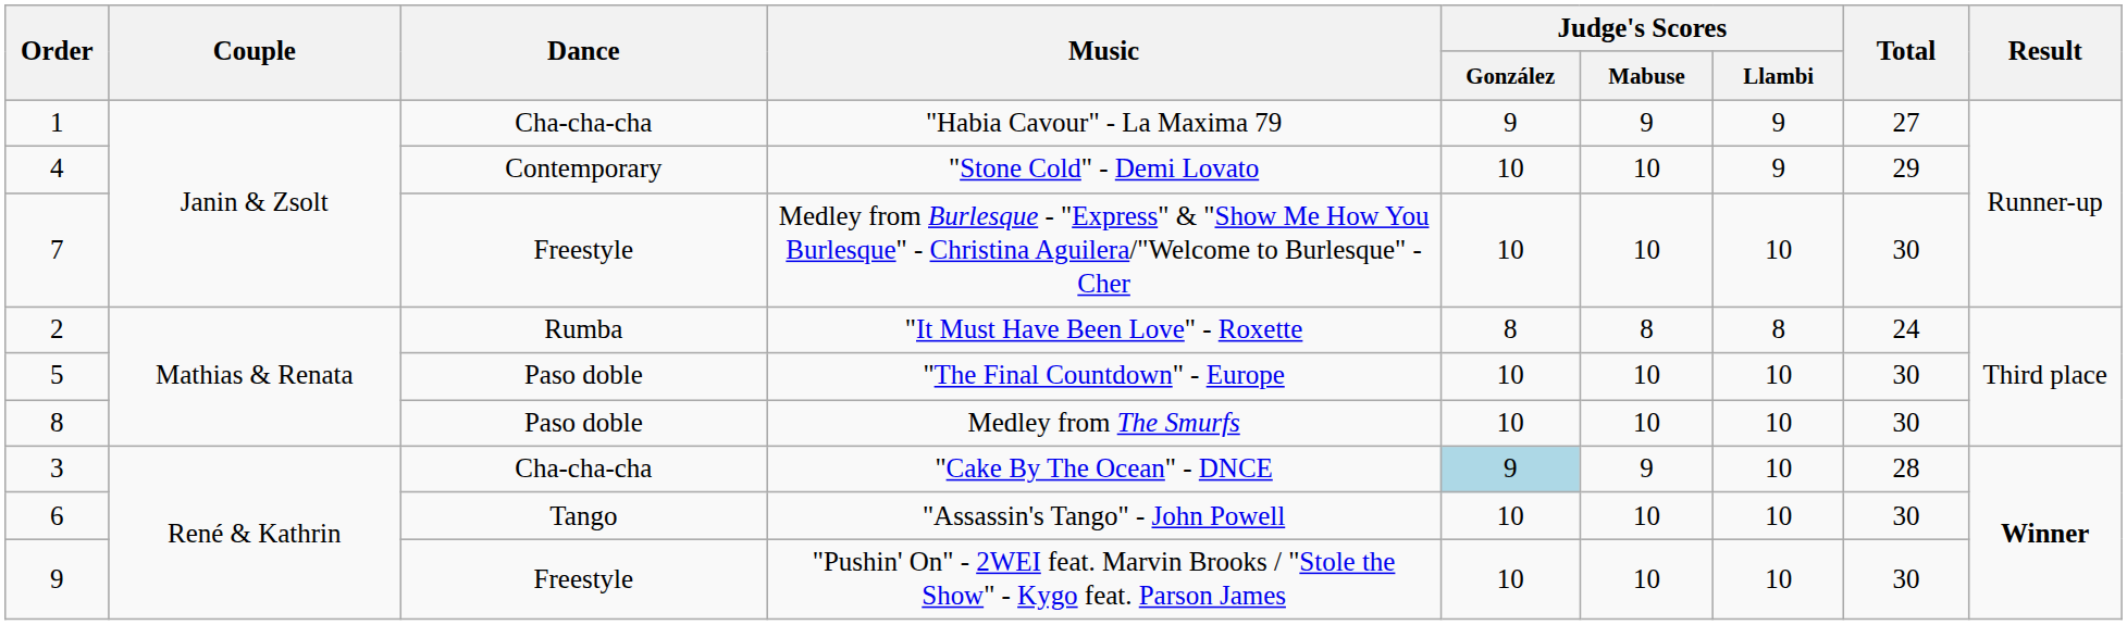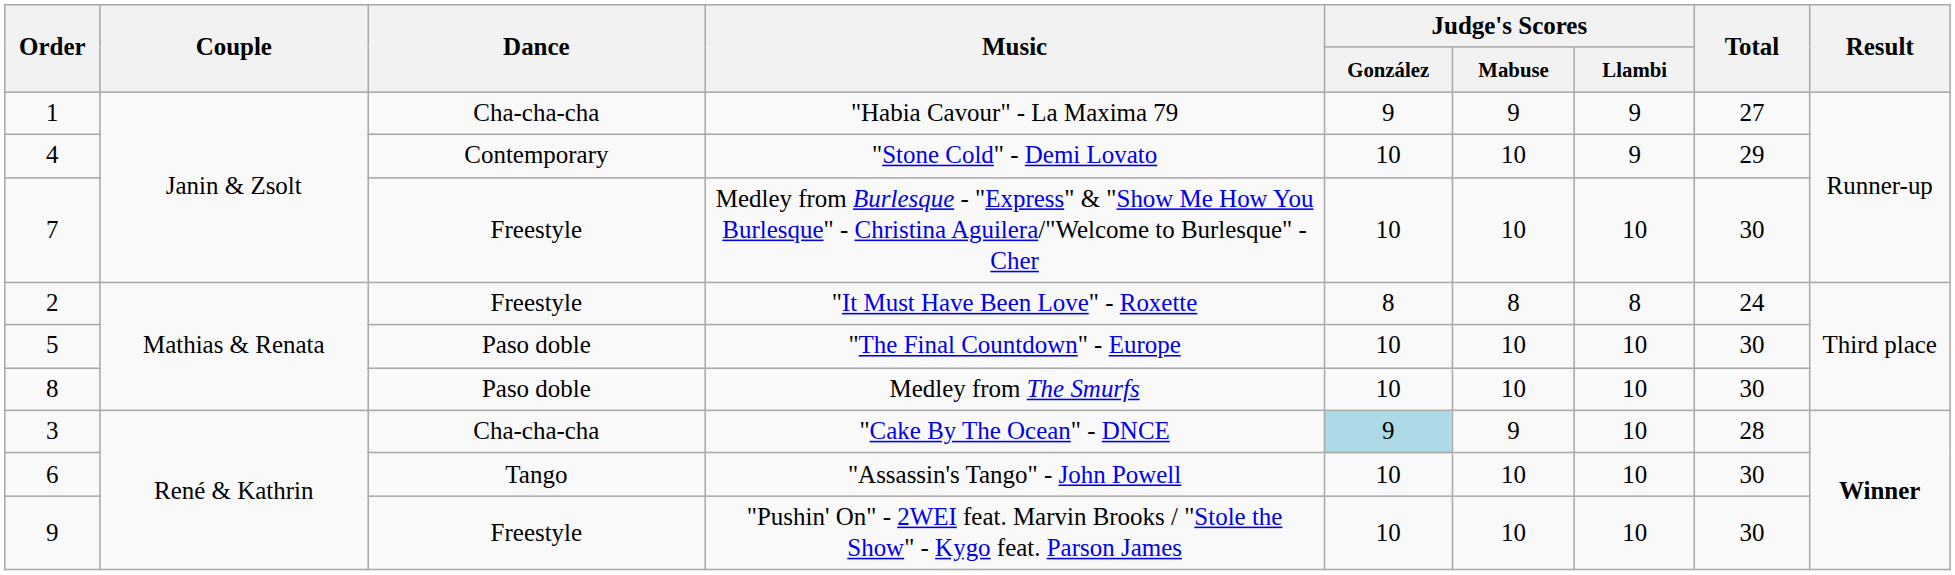"It Must Have Been Love" - Roxette | Dance: Rumba -> Freestyle
